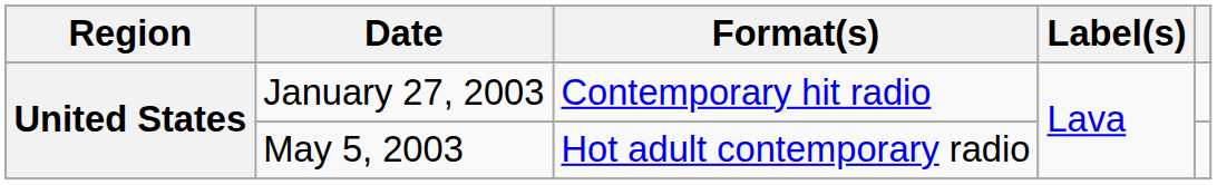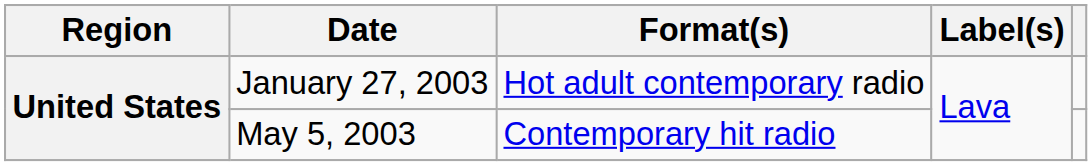January 27, 2003 | Format(s): Contemporary hit radio -> Hot adult contemporary radio
May 5, 2003 | Format(s): Hot adult contemporary radio -> Contemporary hit radio
